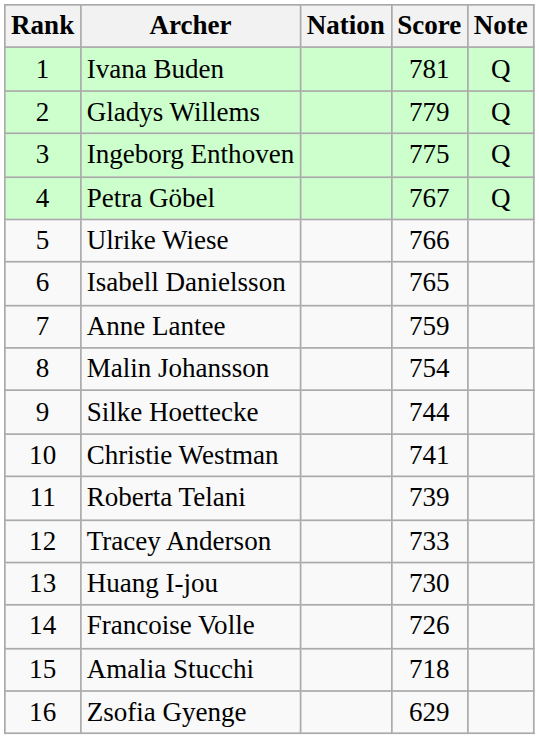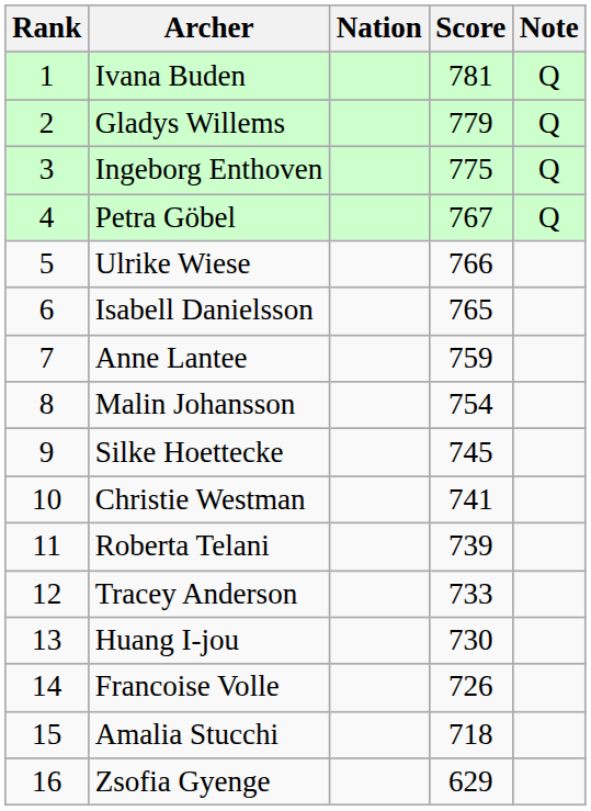Silke Hoettecke | Score: 744 -> 745
